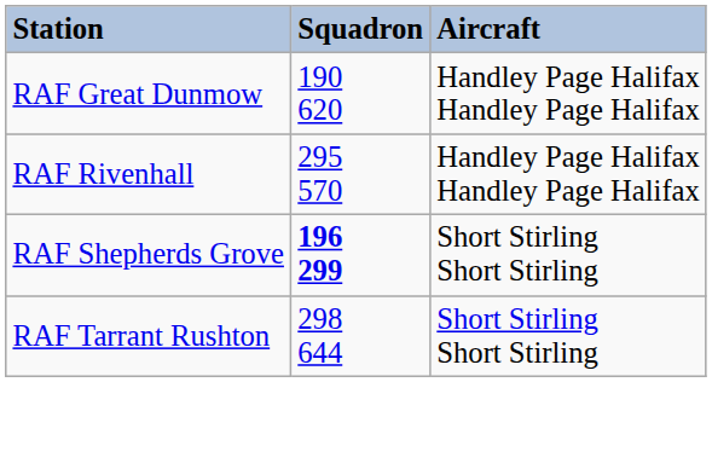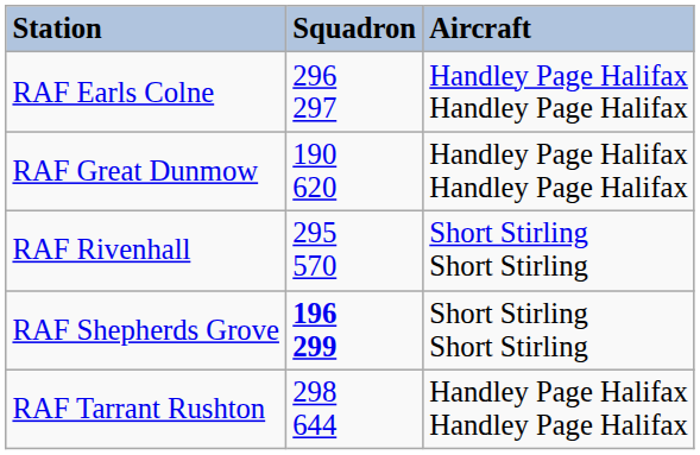+ row: RAF Earls Colne | 296 297 | Handley Page Halifax Handley Page Halifax
RAF Rivenhall | Aircraft: Handley Page Halifax Handley Page Halifax -> Short Stirling Short Stirling
RAF Tarrant Rushton | Aircraft: Short Stirling Short Stirling -> Handley Page Halifax Handley Page Halifax
